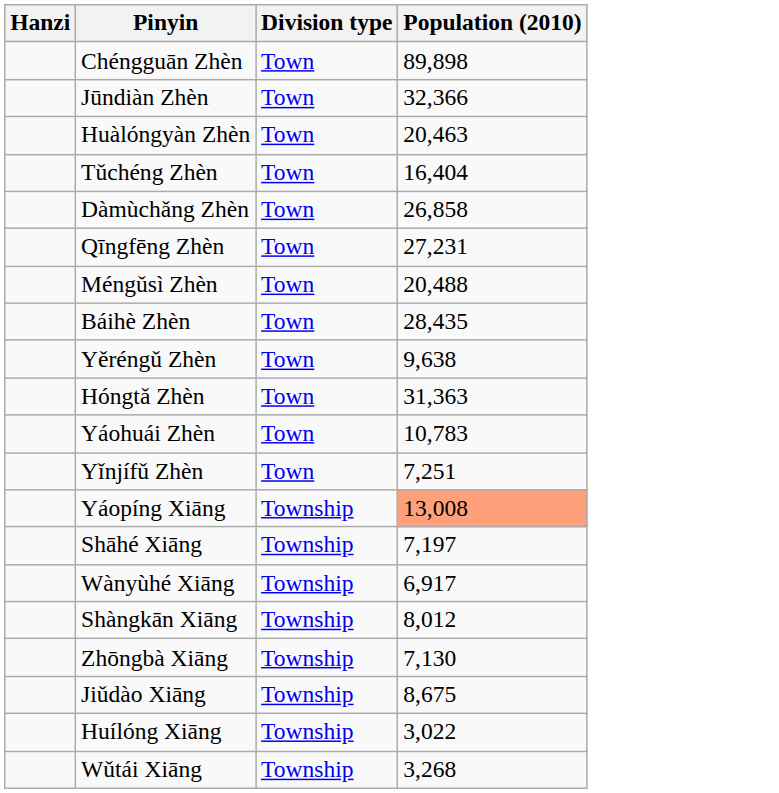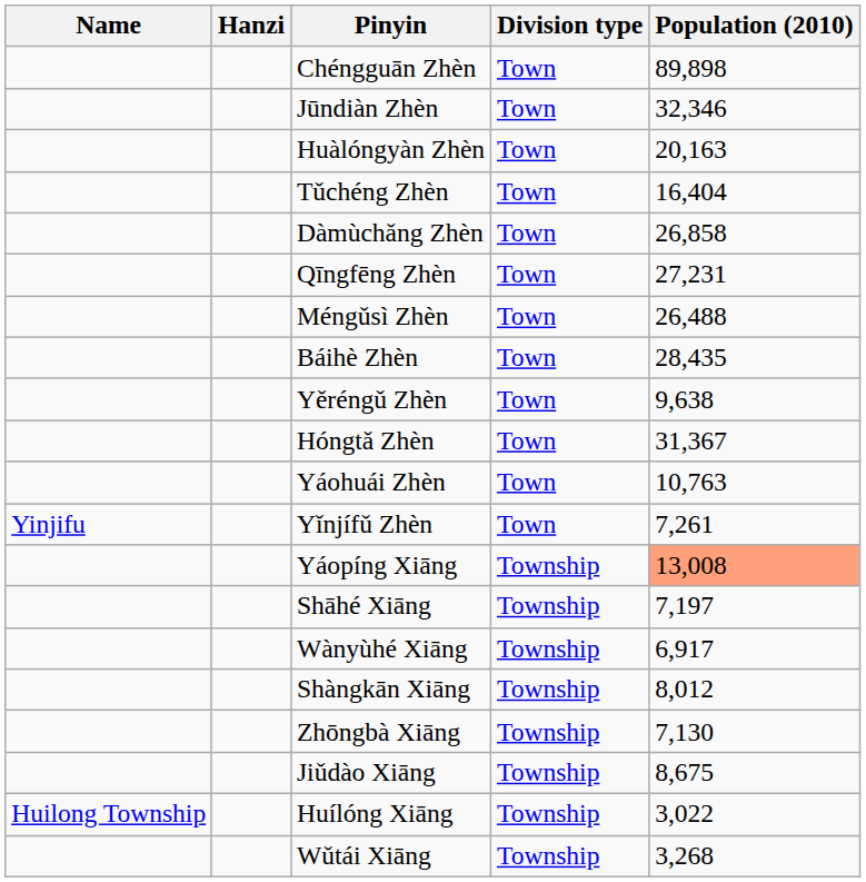+ column: Name | Yinjifu | Huilong Township
Jūndiàn Zhèn | Population (2010): 32,366 -> 32,346
Huàlóngyàn Zhèn | Population (2010): 20,463 -> 20,163
Méngǔsì Zhèn | Population (2010): 20,488 -> 26,488
Hóngtǎ Zhèn | Population (2010): 31,363 -> 31,367
Yáohuái Zhèn | Population (2010): 10,783 -> 10,763
Yǐnjífǔ Zhèn | Population (2010): 7,251 -> 7,261
